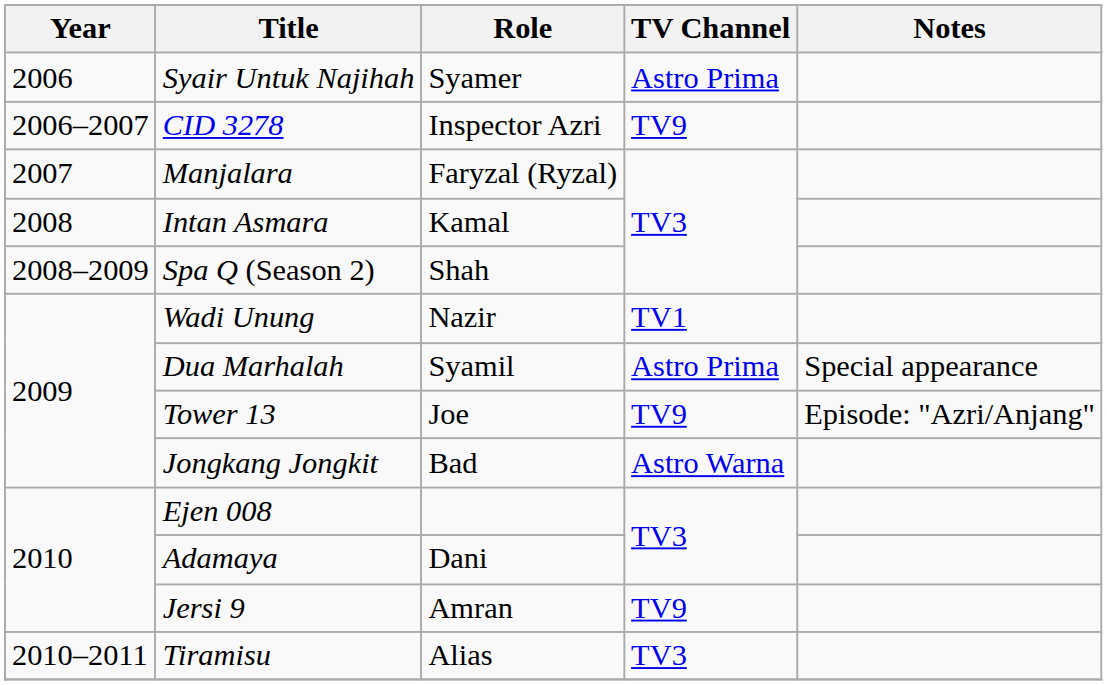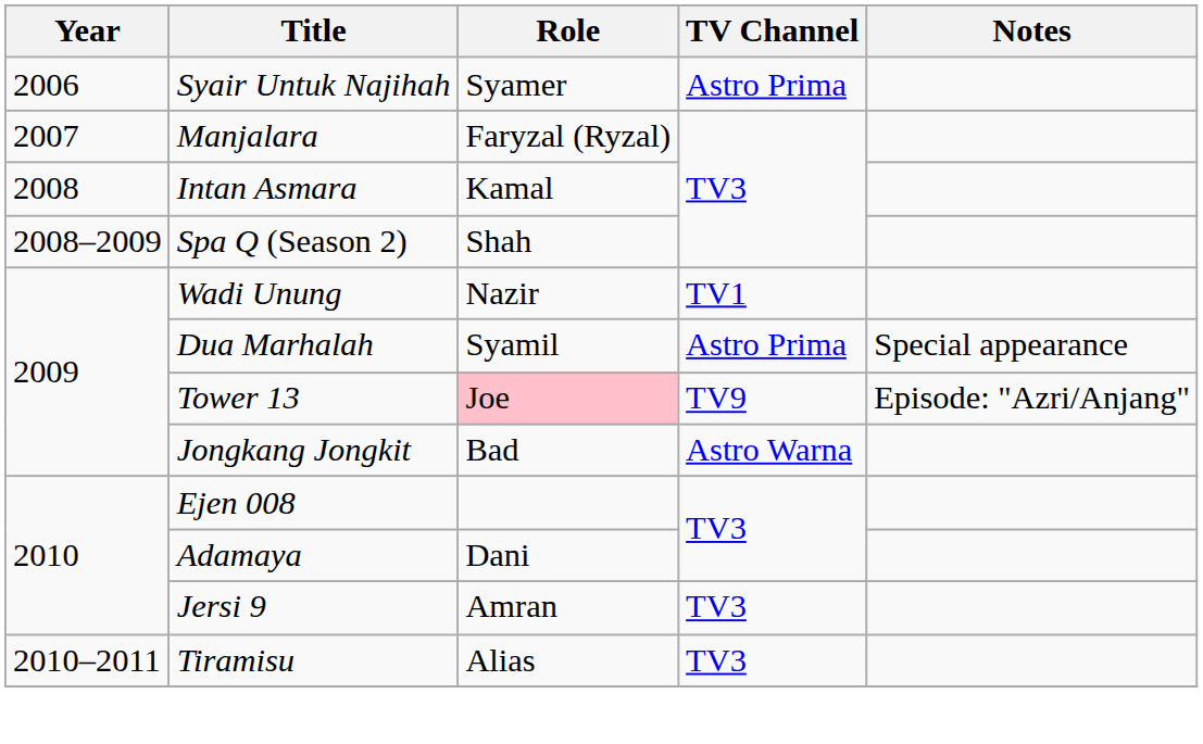- row: 2006–2007 | CID 3278 | Inspector Azri | TV9
Tower 13 | Role: no background -> pink background
Jersi 9 | TV Channel: TV9 -> TV3
